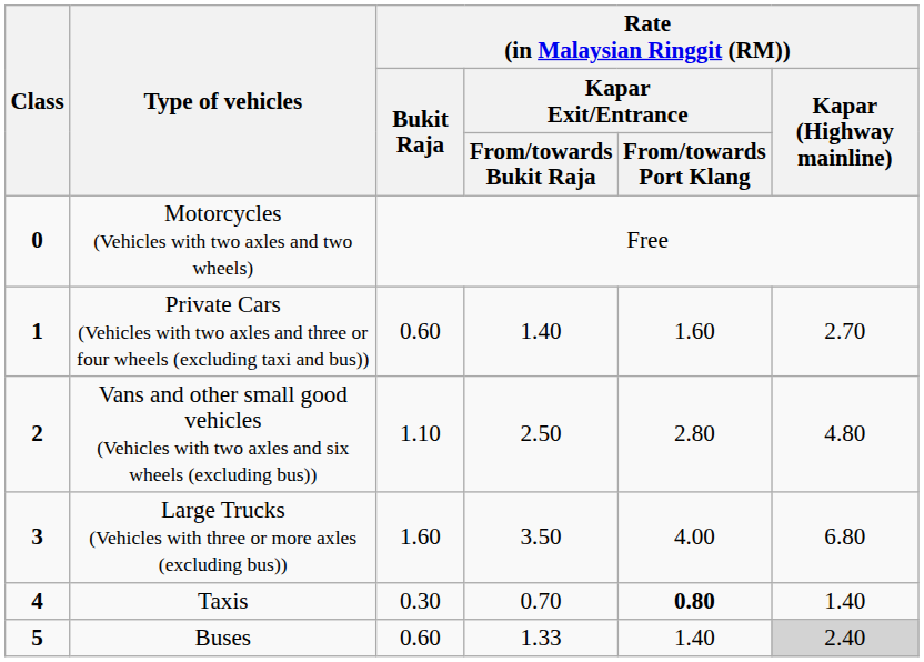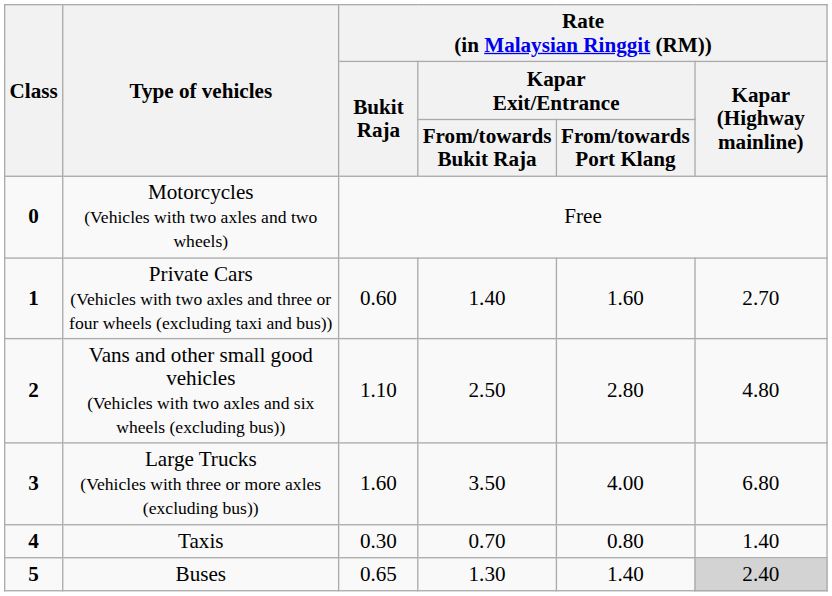Taxis | column 5: bold -> normal
Buses | Rate (in Malaysian Ringgit (RM)) / Bukit Raja: 0.60 -> 0.65
Buses | column 4: 1.33 -> 1.30
